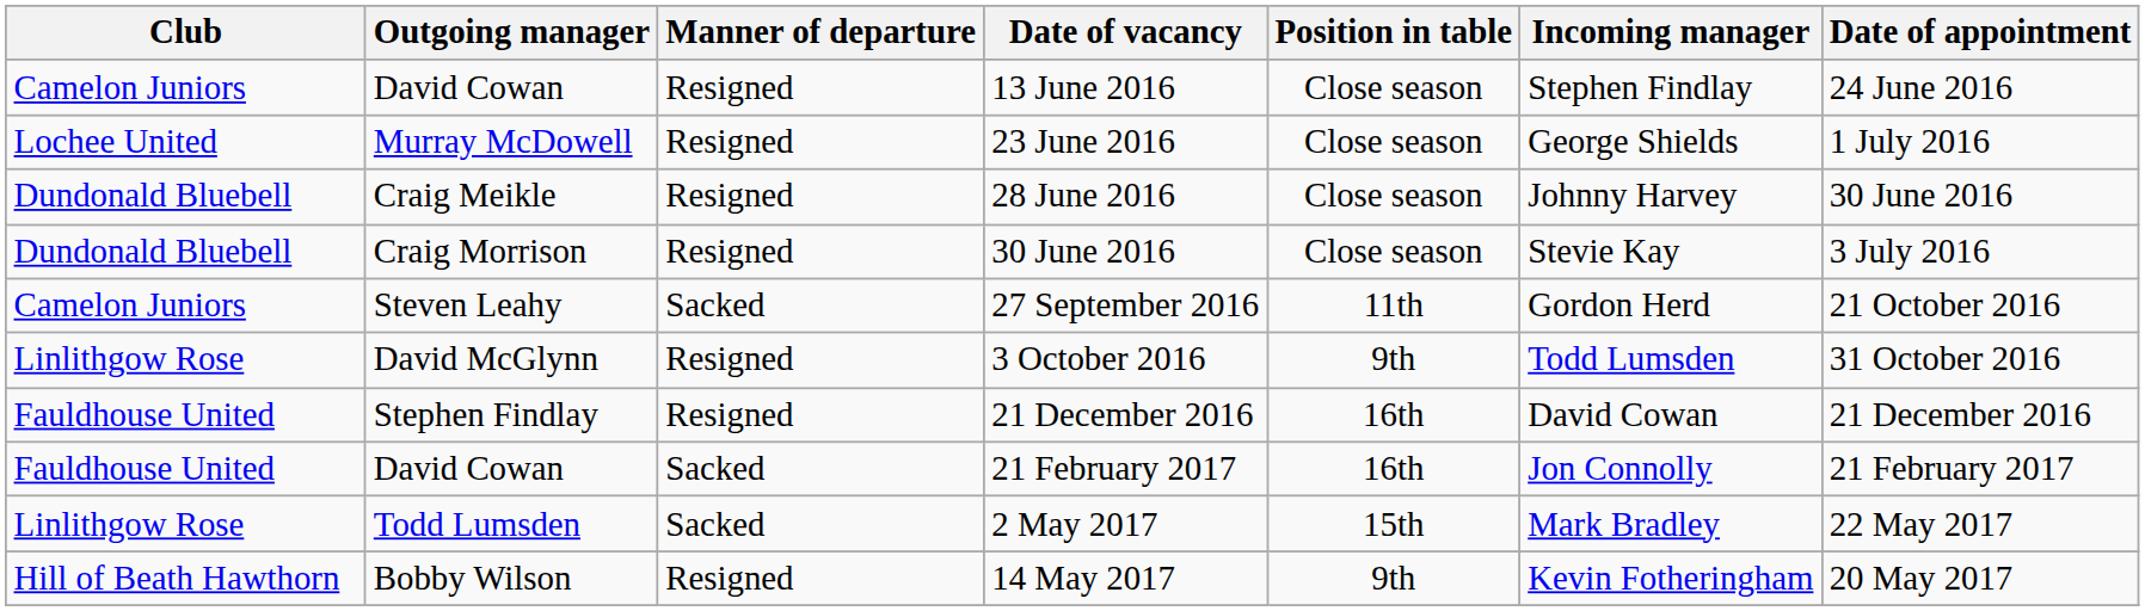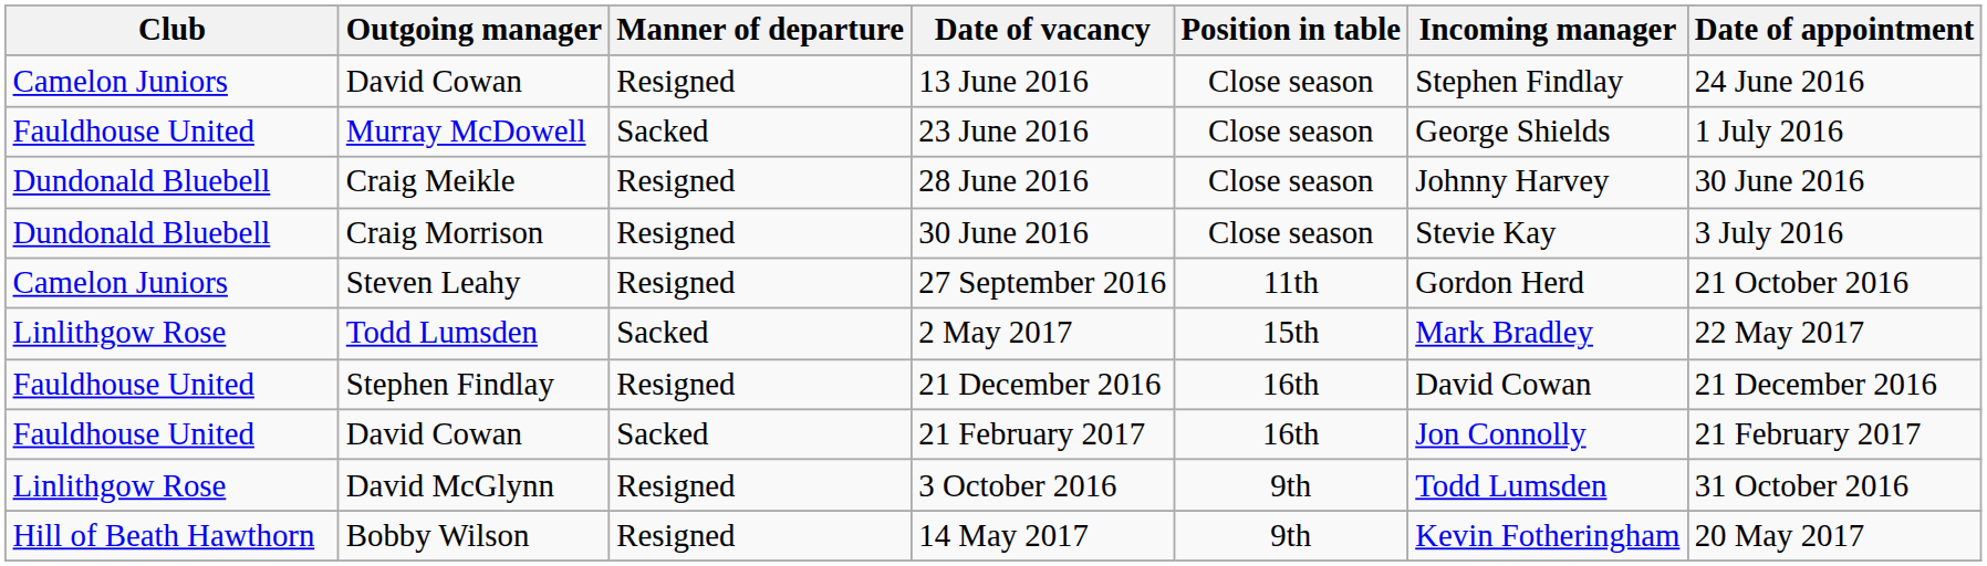23 June 2016 | Club: Lochee United -> Fauldhouse United
23 June 2016 | Manner of departure: Resigned -> Sacked
27 September 2016 | Manner of departure: Sacked -> Resigned
rows swapped: 3 October 2016 <-> 2 May 2017
